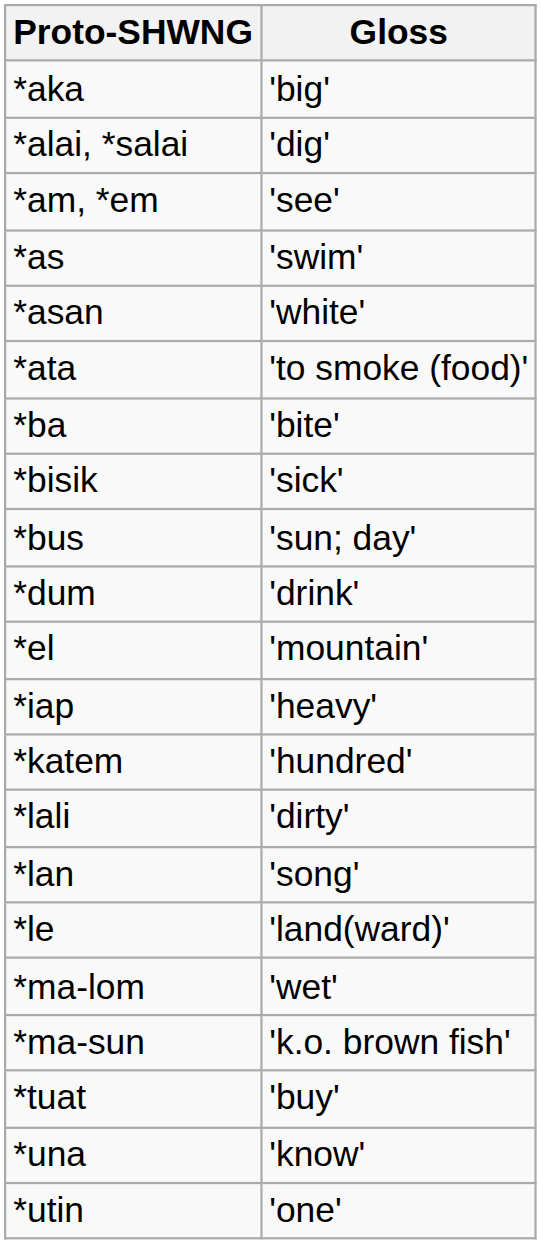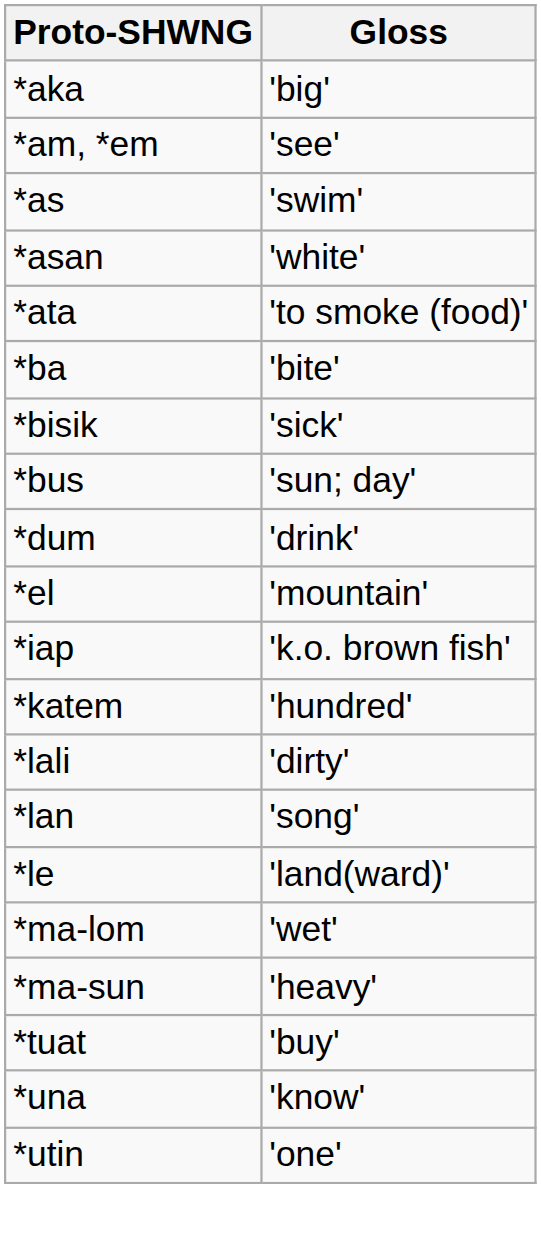- row: *alai, *salai | 'dig'
*iap | Gloss: 'heavy' -> 'k.o. brown fish'
*ma-sun | Gloss: 'k.o. brown fish' -> 'heavy'
